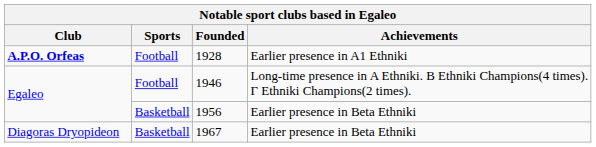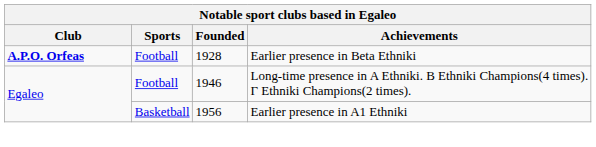1928 | Achievements: Earlier presence in A1 Ethniki -> Earlier presence in Beta Ethniki
1956 | Achievements: Earlier presence in Beta Ethniki -> Earlier presence in A1 Ethniki
- row: Diagoras Dryopideon | Basketball | 1967 | Earlier presence in Beta Ethniki
